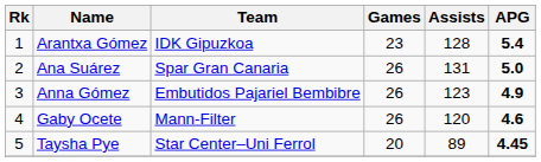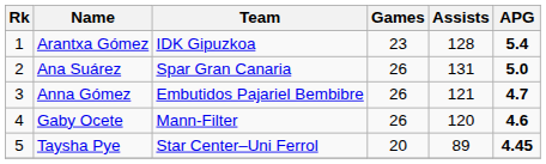Anna Gómez | Assists: 123 -> 121
Anna Gómez | APG: 4.9 -> 4.7
